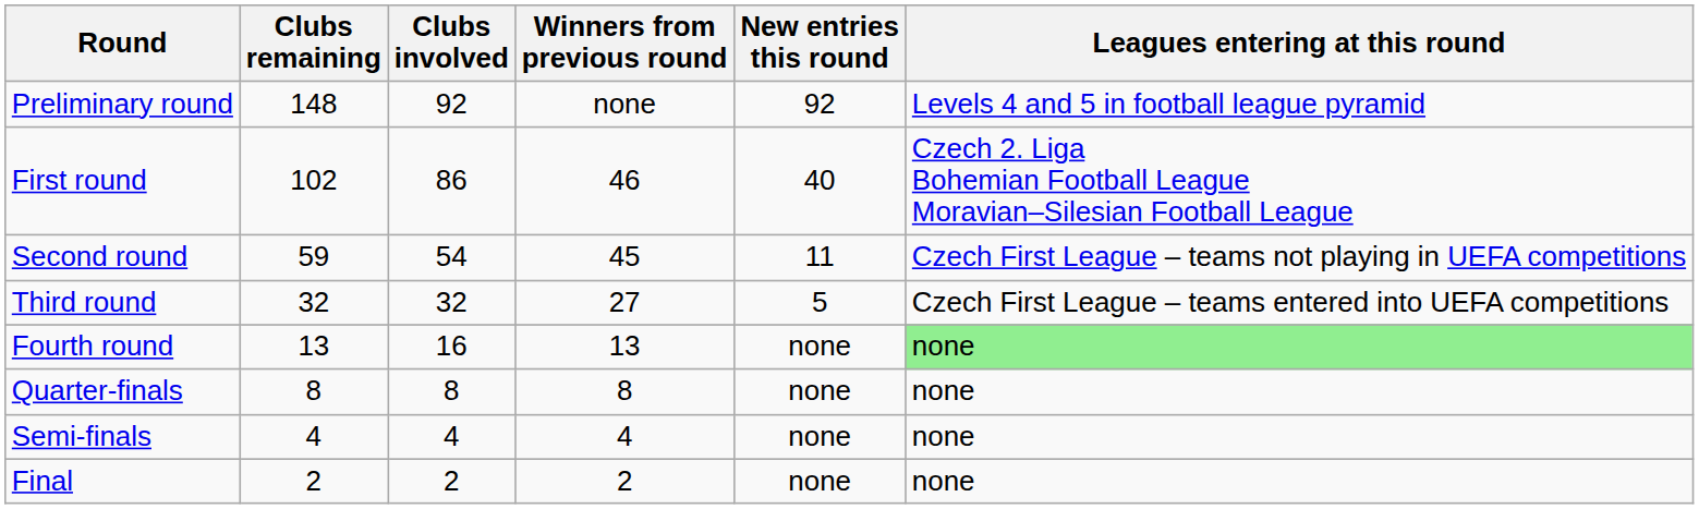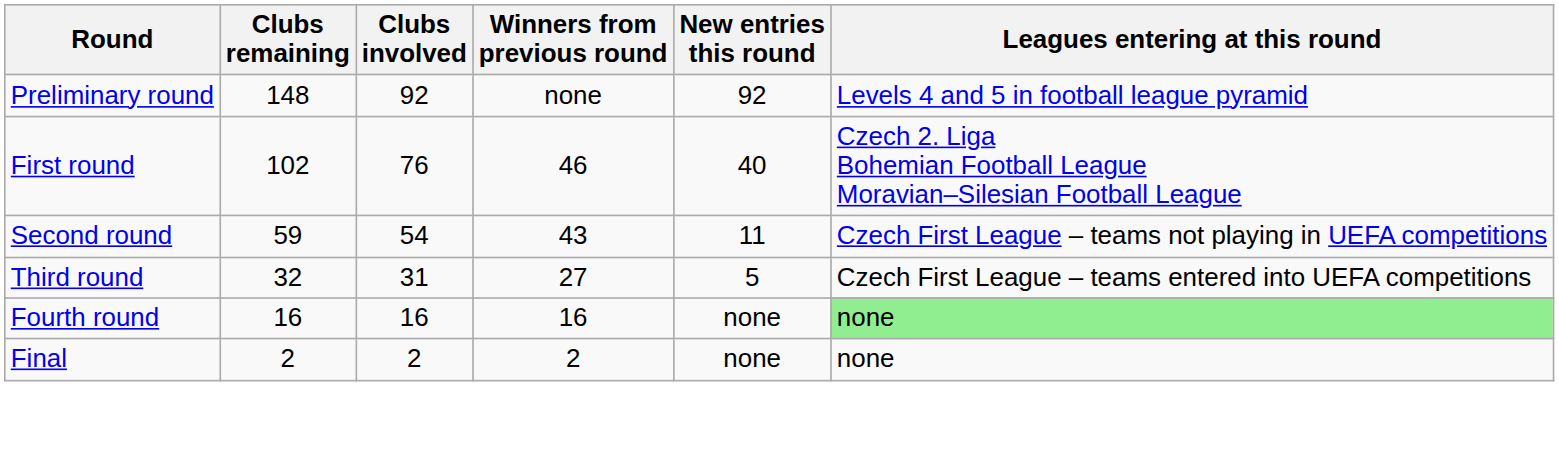First round | Clubs involved: 86 -> 76
Second round | Winners from previous round: 45 -> 43
Third round | Clubs involved: 32 -> 31
Fourth round | Clubs remaining: 13 -> 16
Fourth round | Winners from previous round: 13 -> 16
- row: Quarter-finals | 8 | 8 | 8 | none | none
- row: Semi-finals | 4 | 4 | 4 | none | none
